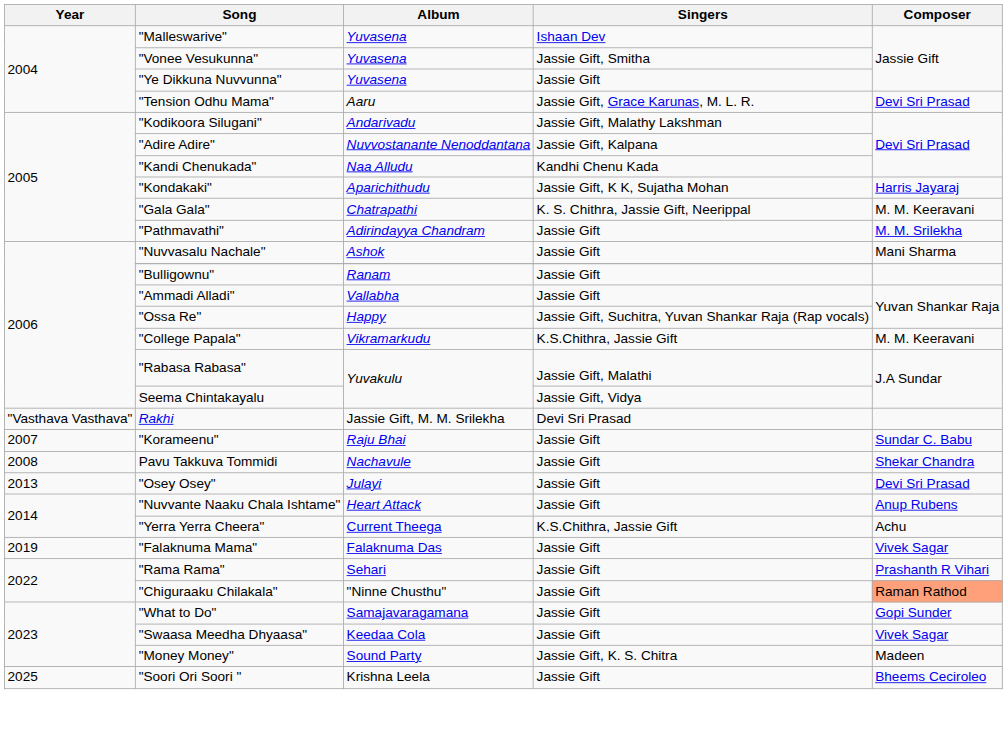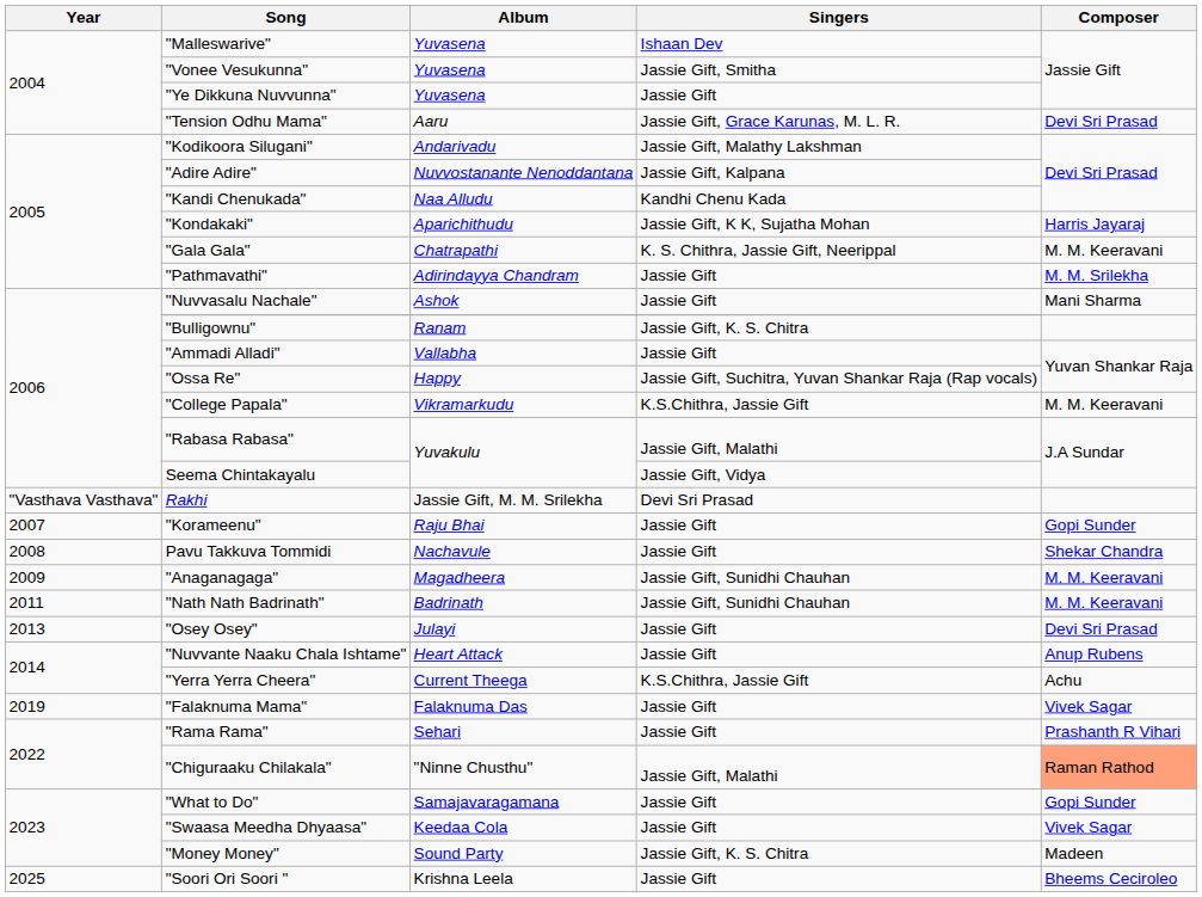"Bulligownu" | Singers: Jassie Gift -> Jassie Gift, K. S. Chitra
"Korameenu" | Composer: Sundar C. Babu -> Gopi Sunder
+ row: 2009 | "Anaganagaga" | Magadheera | Jassie Gift, Sunidhi Chauhan | M. M. Keeravani
+ row: 2011 | "Nath Nath Badrinath" | Badrinath | Jassie Gift, Sunidhi Chauhan | M. M. Keeravani
"Chiguraaku Chilakala" | Singers: Jassie Gift -> Jassie Gift, Malathi
